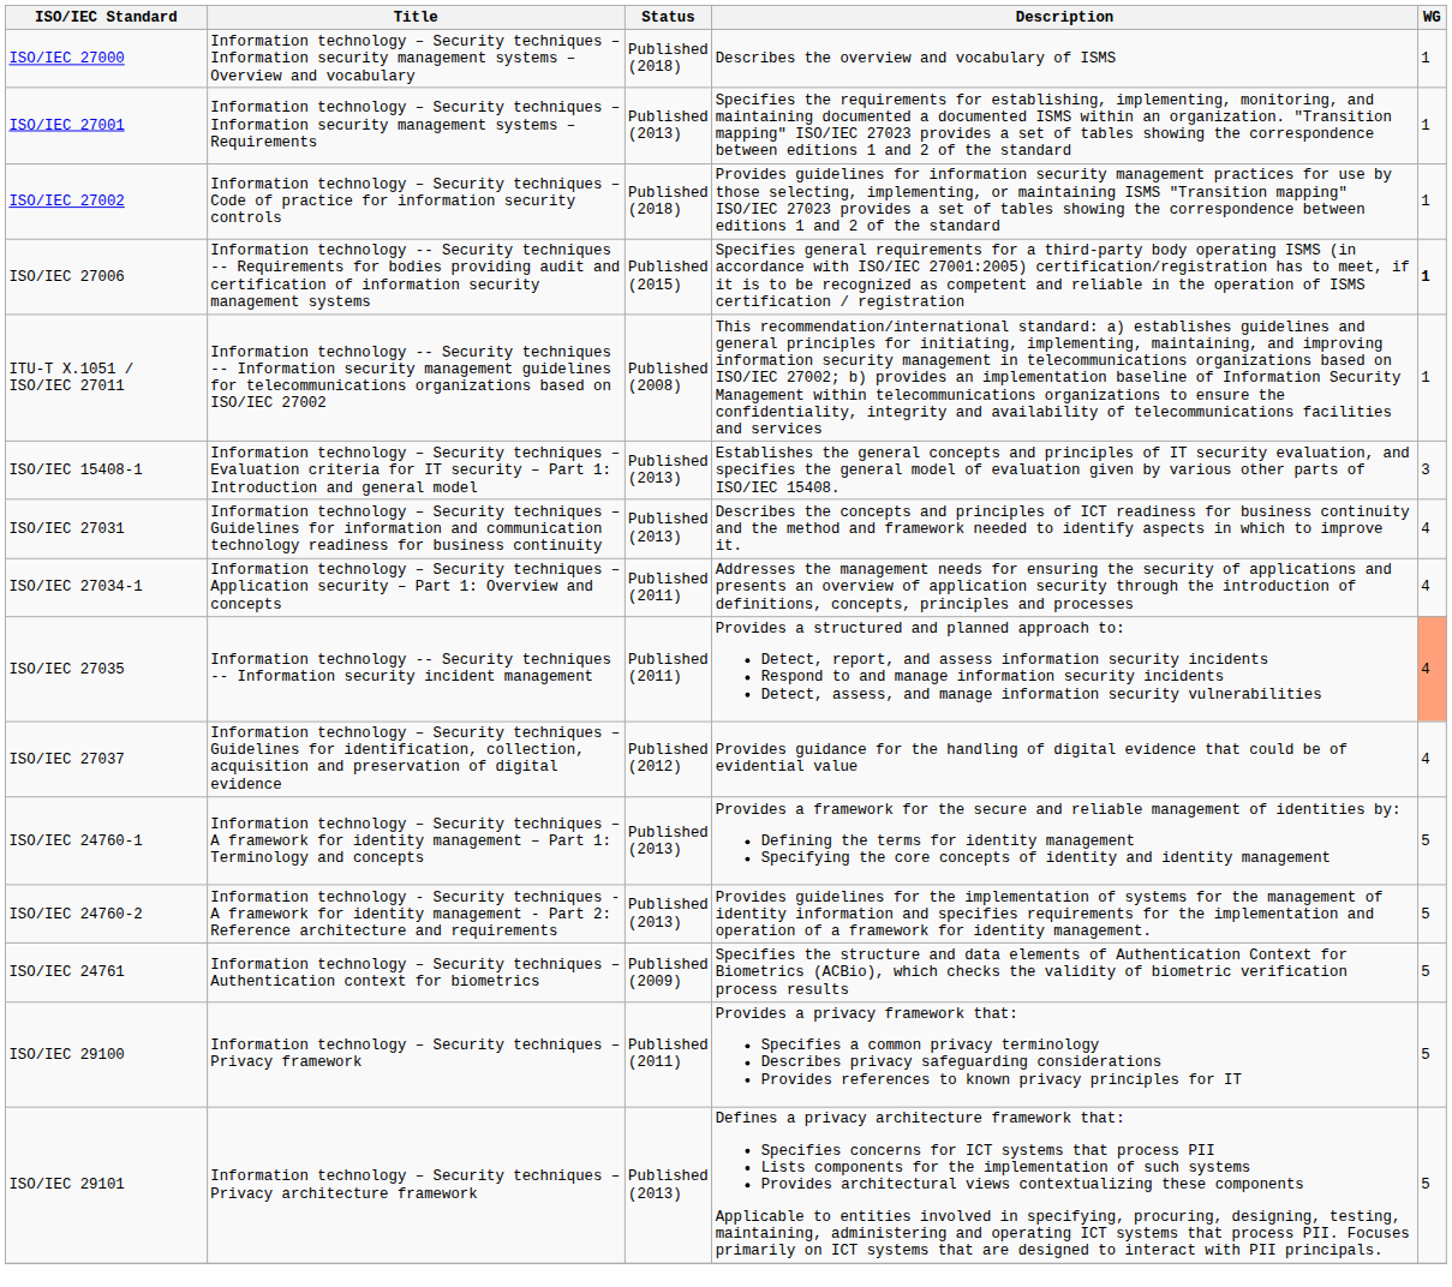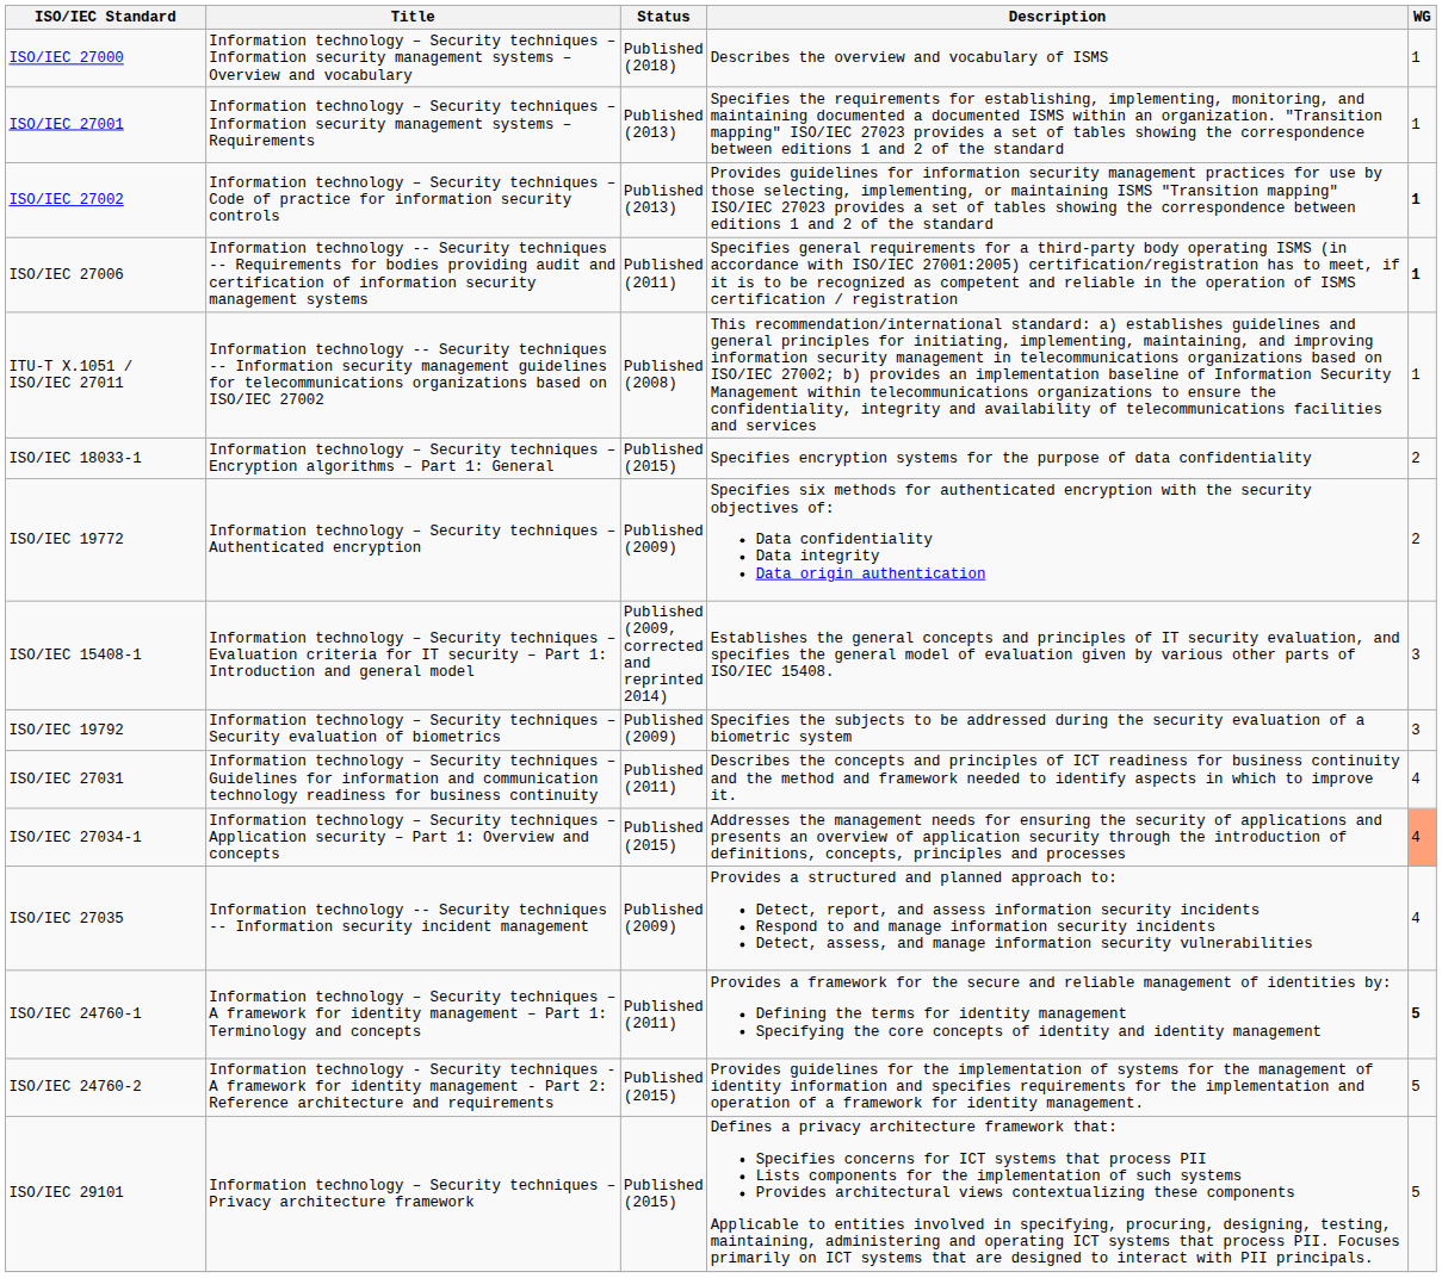ISO/IEC 27002 | Status: Published (2018) -> Published (2013)
ISO/IEC 27002 | WG: normal -> bold
ISO/IEC 27006 | Status: Published (2015) -> Published (2011)
+ row: ISO/IEC 18033-1 | Information technology – Security techniques – Encryption algorithms – Part 1: General | Published (2015) | Specifies encryption systems for the purpose of data confidentiality | 2
+ row: ISO/IEC 19772 | Information technology – Security techniques – Authenticated encryption | Published (2009) | Specifies six methods for authenticated encryption with the security objectives of: Data confidentiality Data integrity Data origin authentication | 2
ISO/IEC 15408-1 | Status: Published (2013) -> Published (2009, corrected and reprinted 2014)
+ row: ISO/IEC 19792 | Information technology – Security techniques – Security evaluation of biometrics | Published (2009) | Specifies the subjects to be addressed during the security evaluation of a biometric system | 3
ISO/IEC 27031 | Status: Published (2013) -> Published (2011)
ISO/IEC 27034-1 | Status: Published (2011) -> Published (2015)
ISO/IEC 27034-1 | WG: no background -> lightsalmon background
ISO/IEC 27035 | Status: Published (2011) -> Published (2009)
ISO/IEC 27035 | WG: lightsalmon background -> no background
- row: ISO/IEC 27037 | Information technology – Security techniques – Guidelines for identification, collection, acquisition and preservation of digital evidence | Published (2012) | Provides guidance for the handling of digital evidence that could be of evidential value | 4
ISO/IEC 24760-1 | Status: Published (2013) -> Published (2011)
ISO/IEC 24760-1 | WG: normal -> bold
ISO/IEC 24760-2 | Status: Published (2013) -> Published (2015)
- row: ISO/IEC 24761 | Information technology – Security techniques – Authentication context for biometrics | Published (2009) | Specifies the structure and data elements of Authentication Context for Biometrics (ACBio), which checks the validity of biometric verification process results | 5
- row: ISO/IEC 29100 | Information technology – Security techniques – Privacy framework | Published (2011) | Provides a privacy framework that: Specifies a common privacy terminology Describes privacy safeguarding considerations Provides references to known privacy principles for IT | 5
ISO/IEC 29101 | Status: Published (2013) -> Published (2015)
